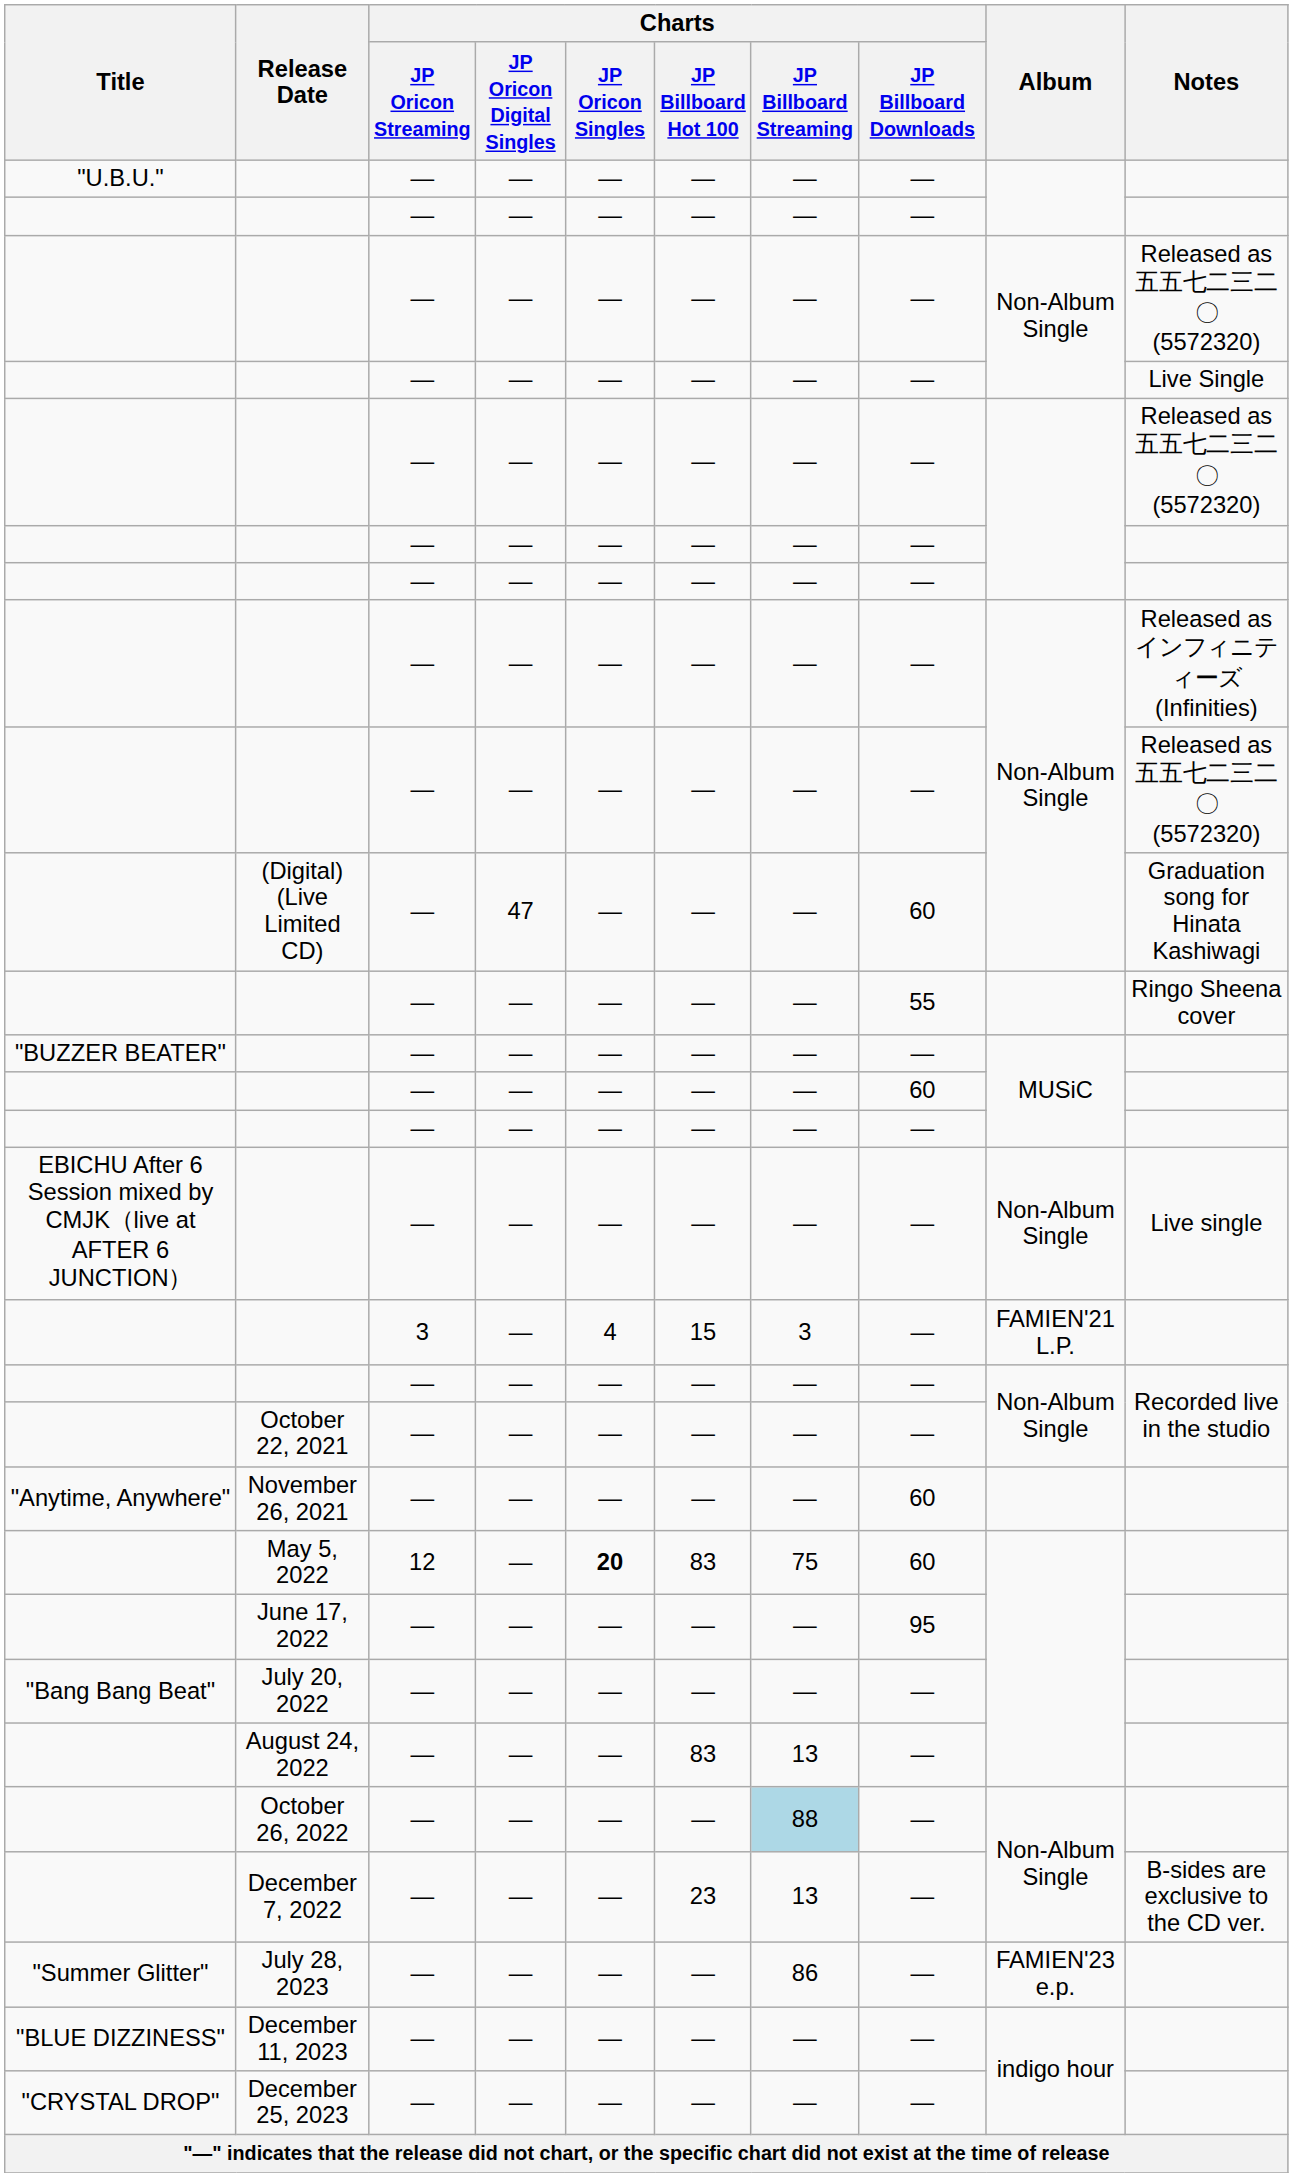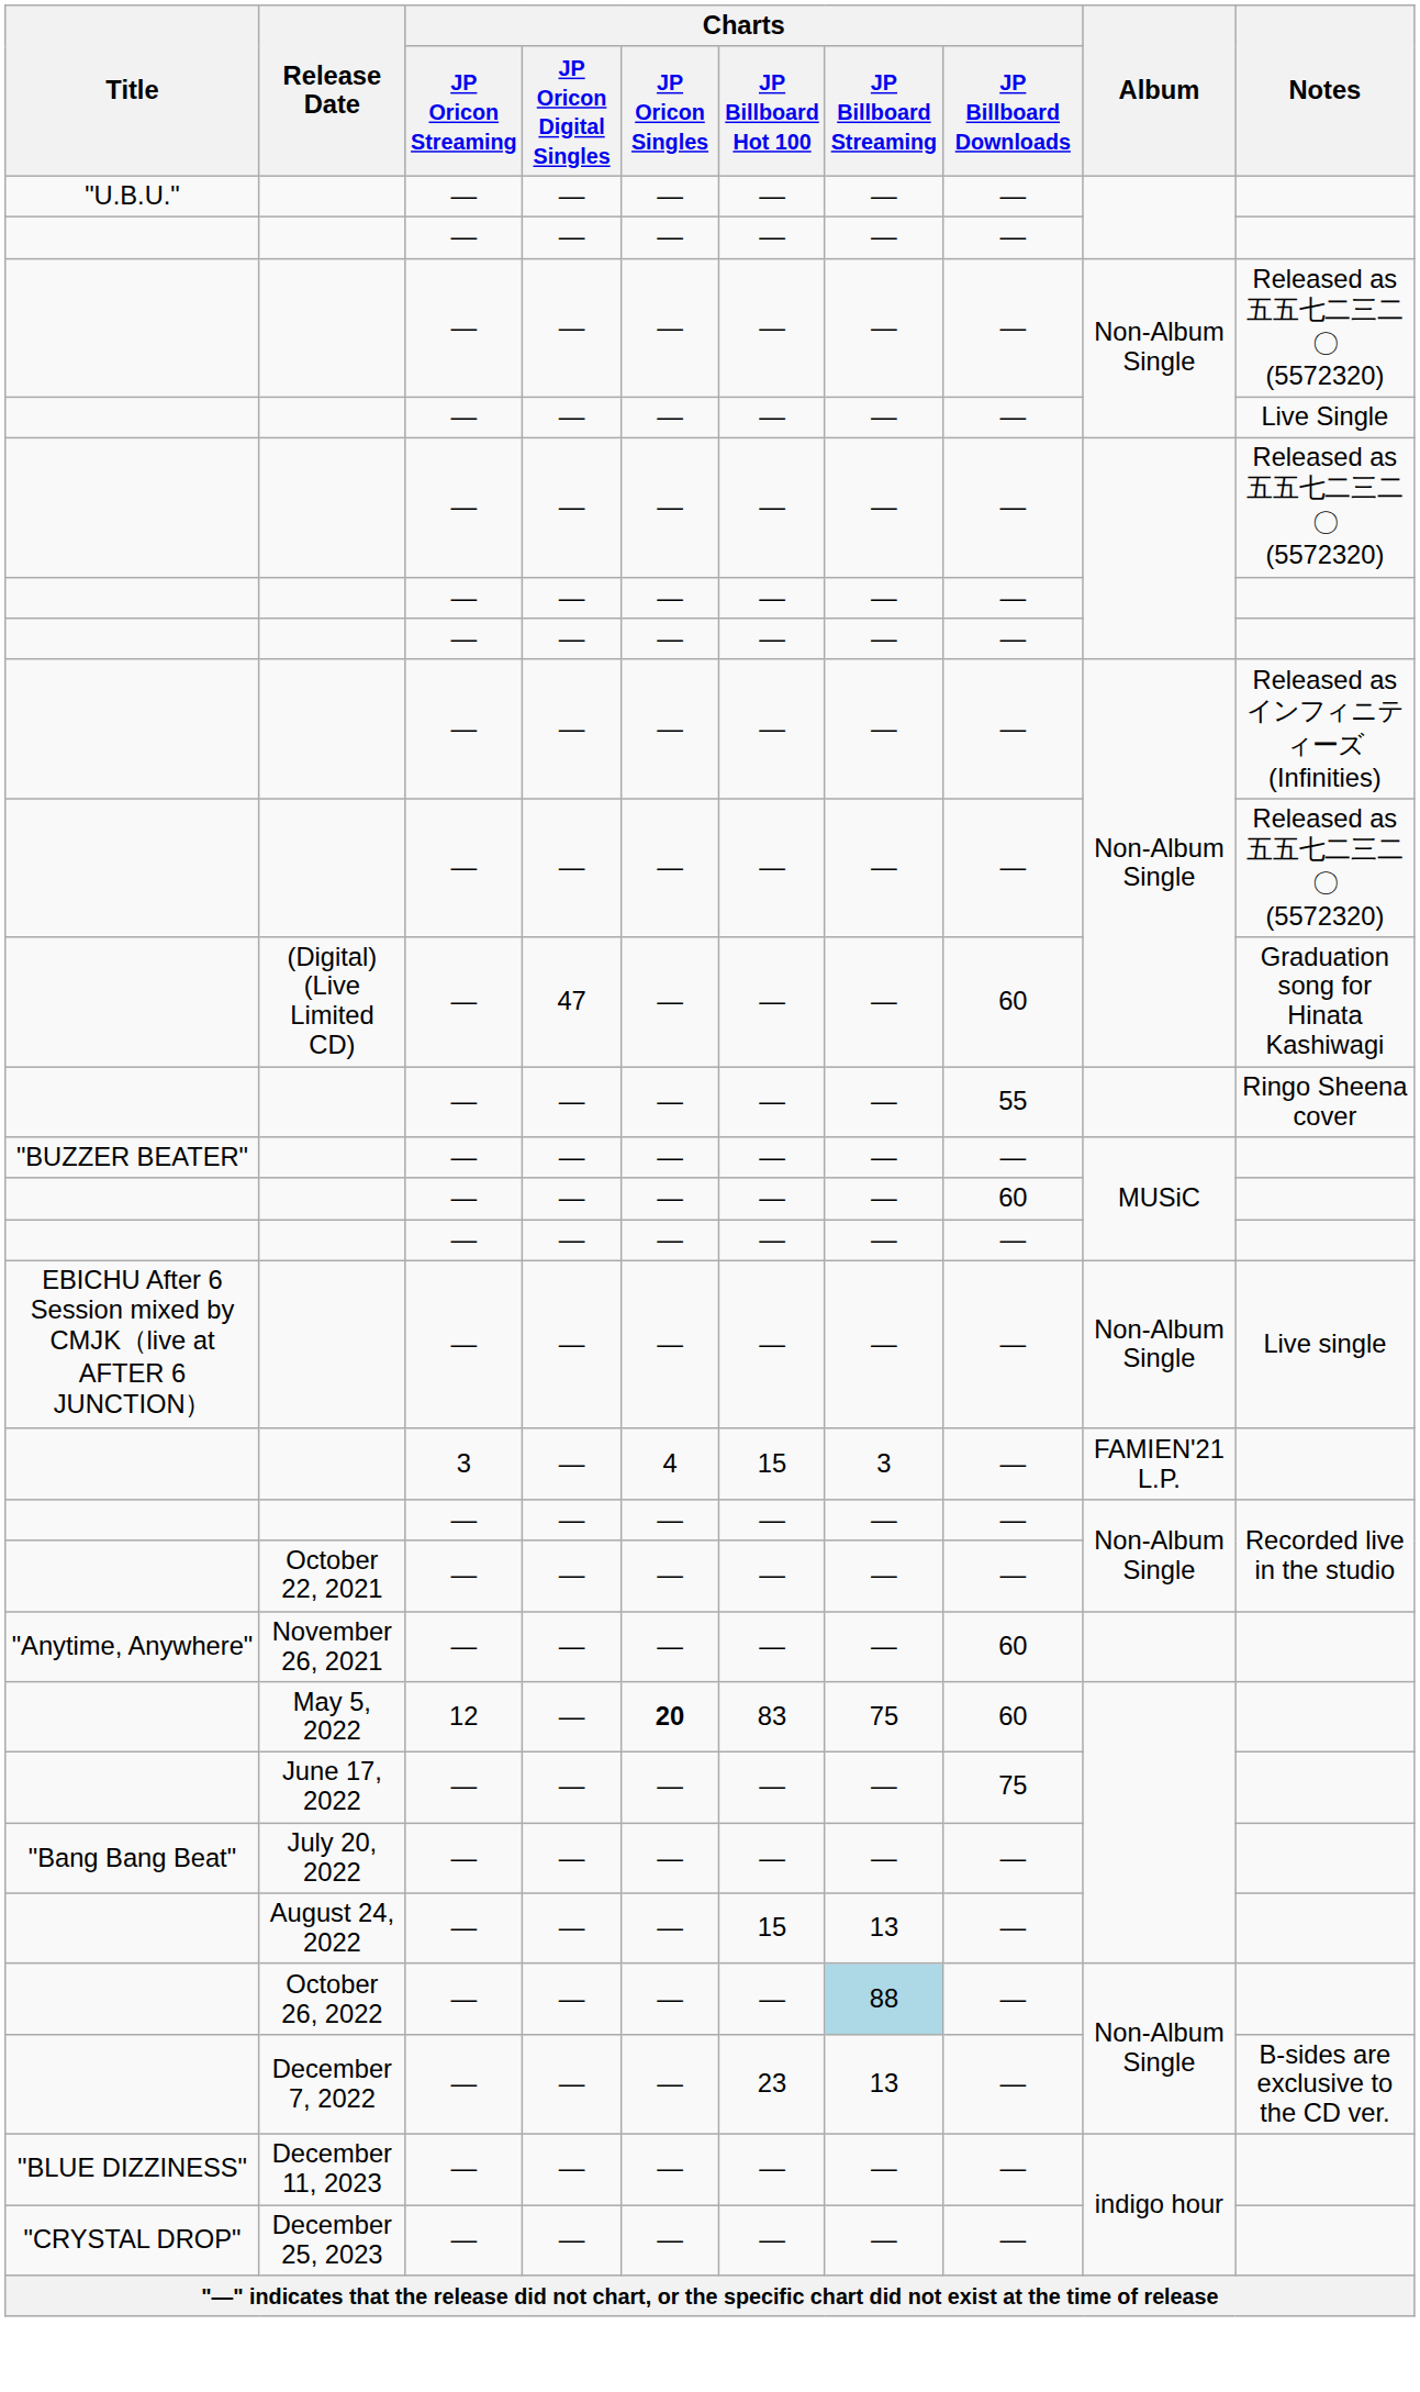June 17, 2022 | Charts / JP Billboard Downloads: 95 -> 75
August 24, 2022 | Charts / JP Billboard Hot 100: 83 -> 15
- row: "Summer Glitter" | July 28, 2023 | — | — | — | — | 86 | — | FAMIEN'23 e.p.
